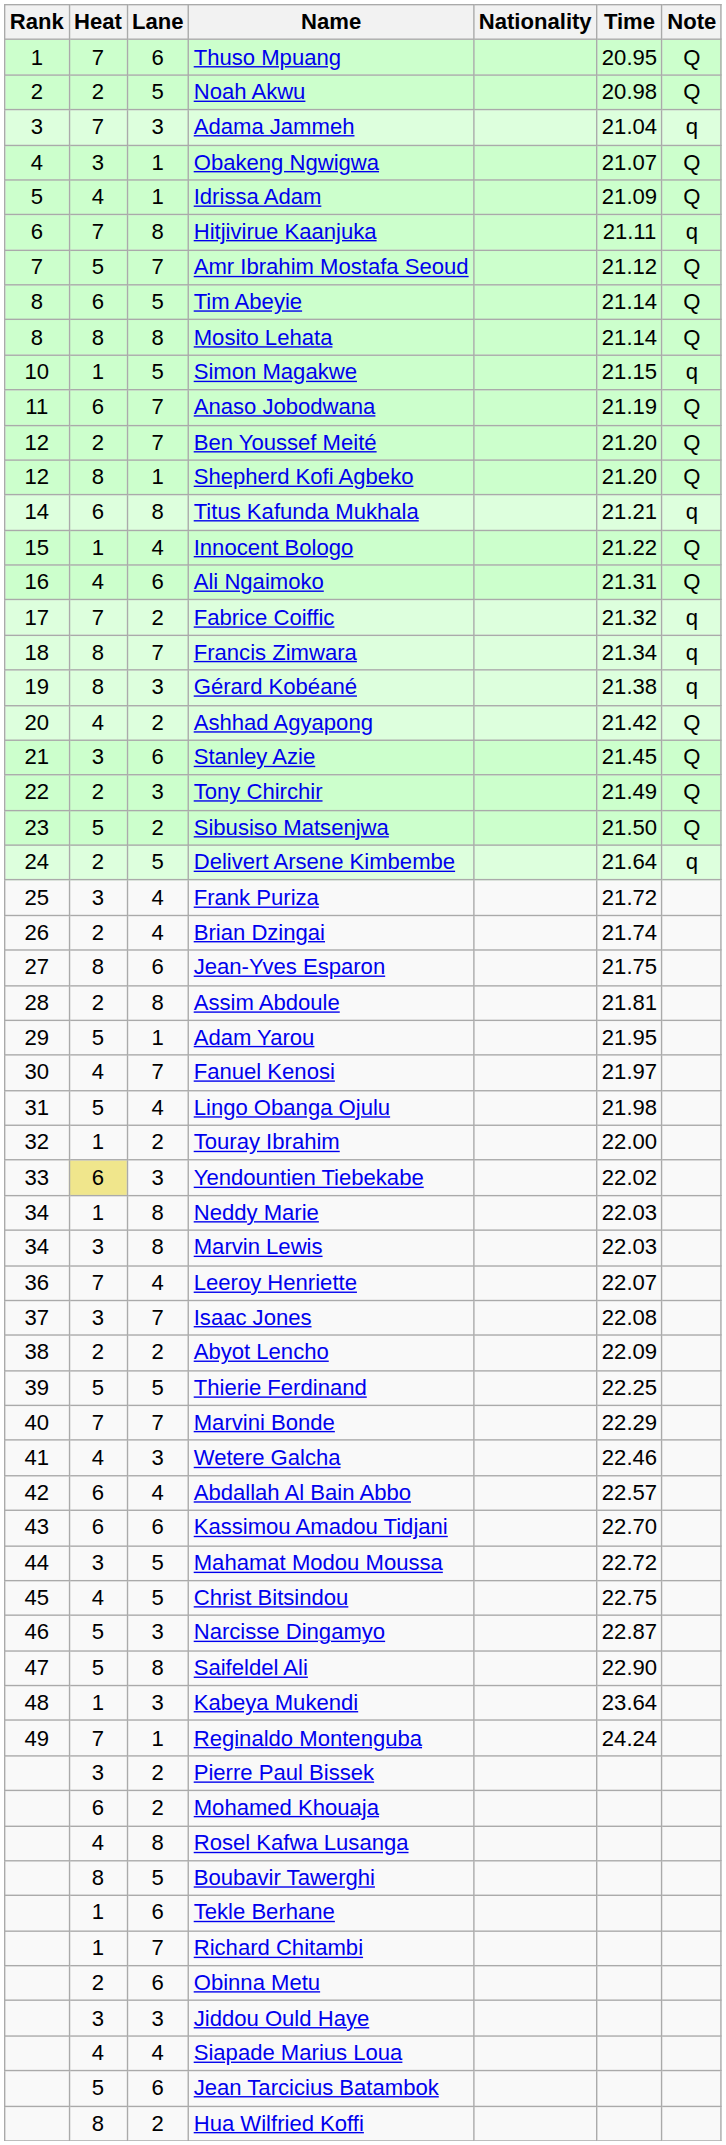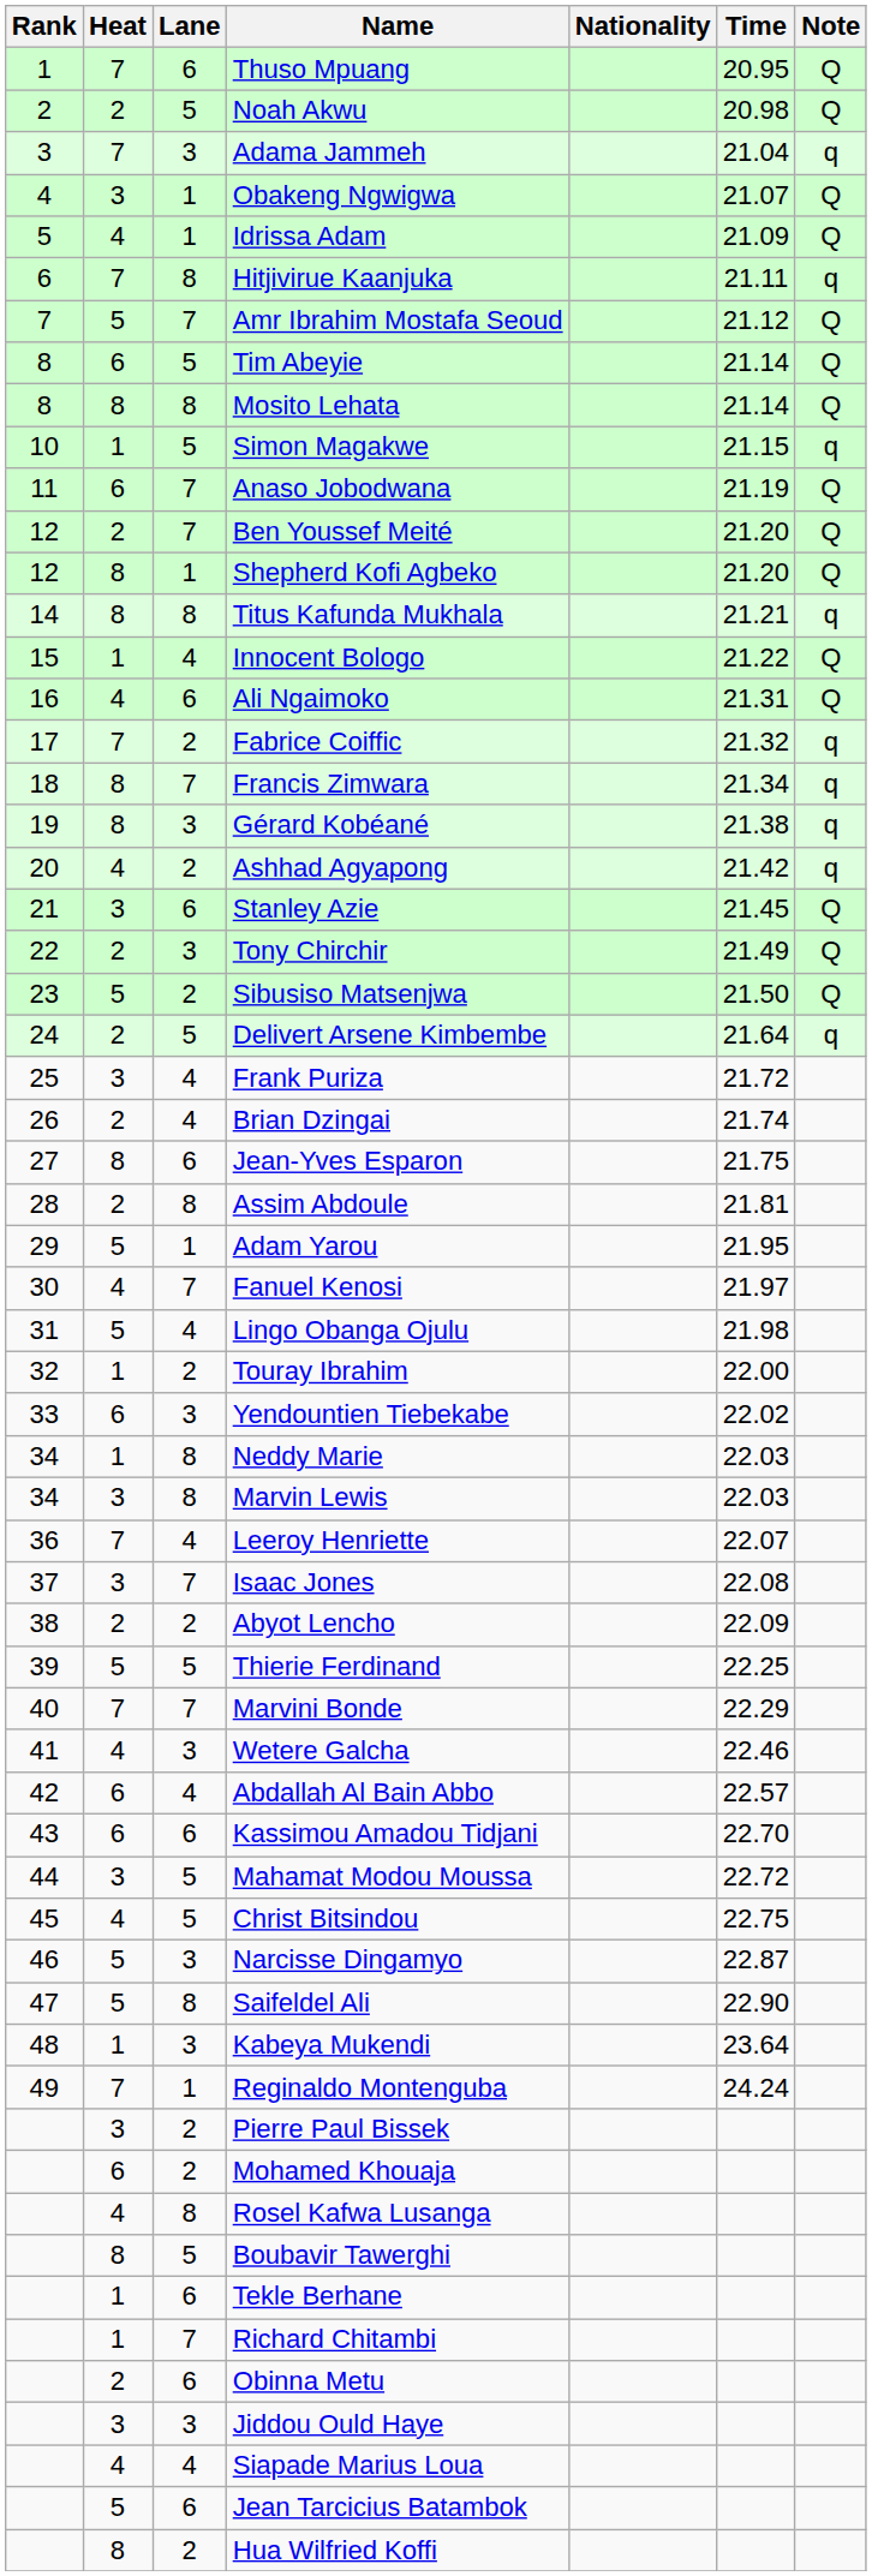Titus Kafunda Mukhala | Heat: 6 -> 8
Ashhad Agyapong | Note: Q -> q
Yendountien Tiebekabe | Heat: khaki background -> no background
